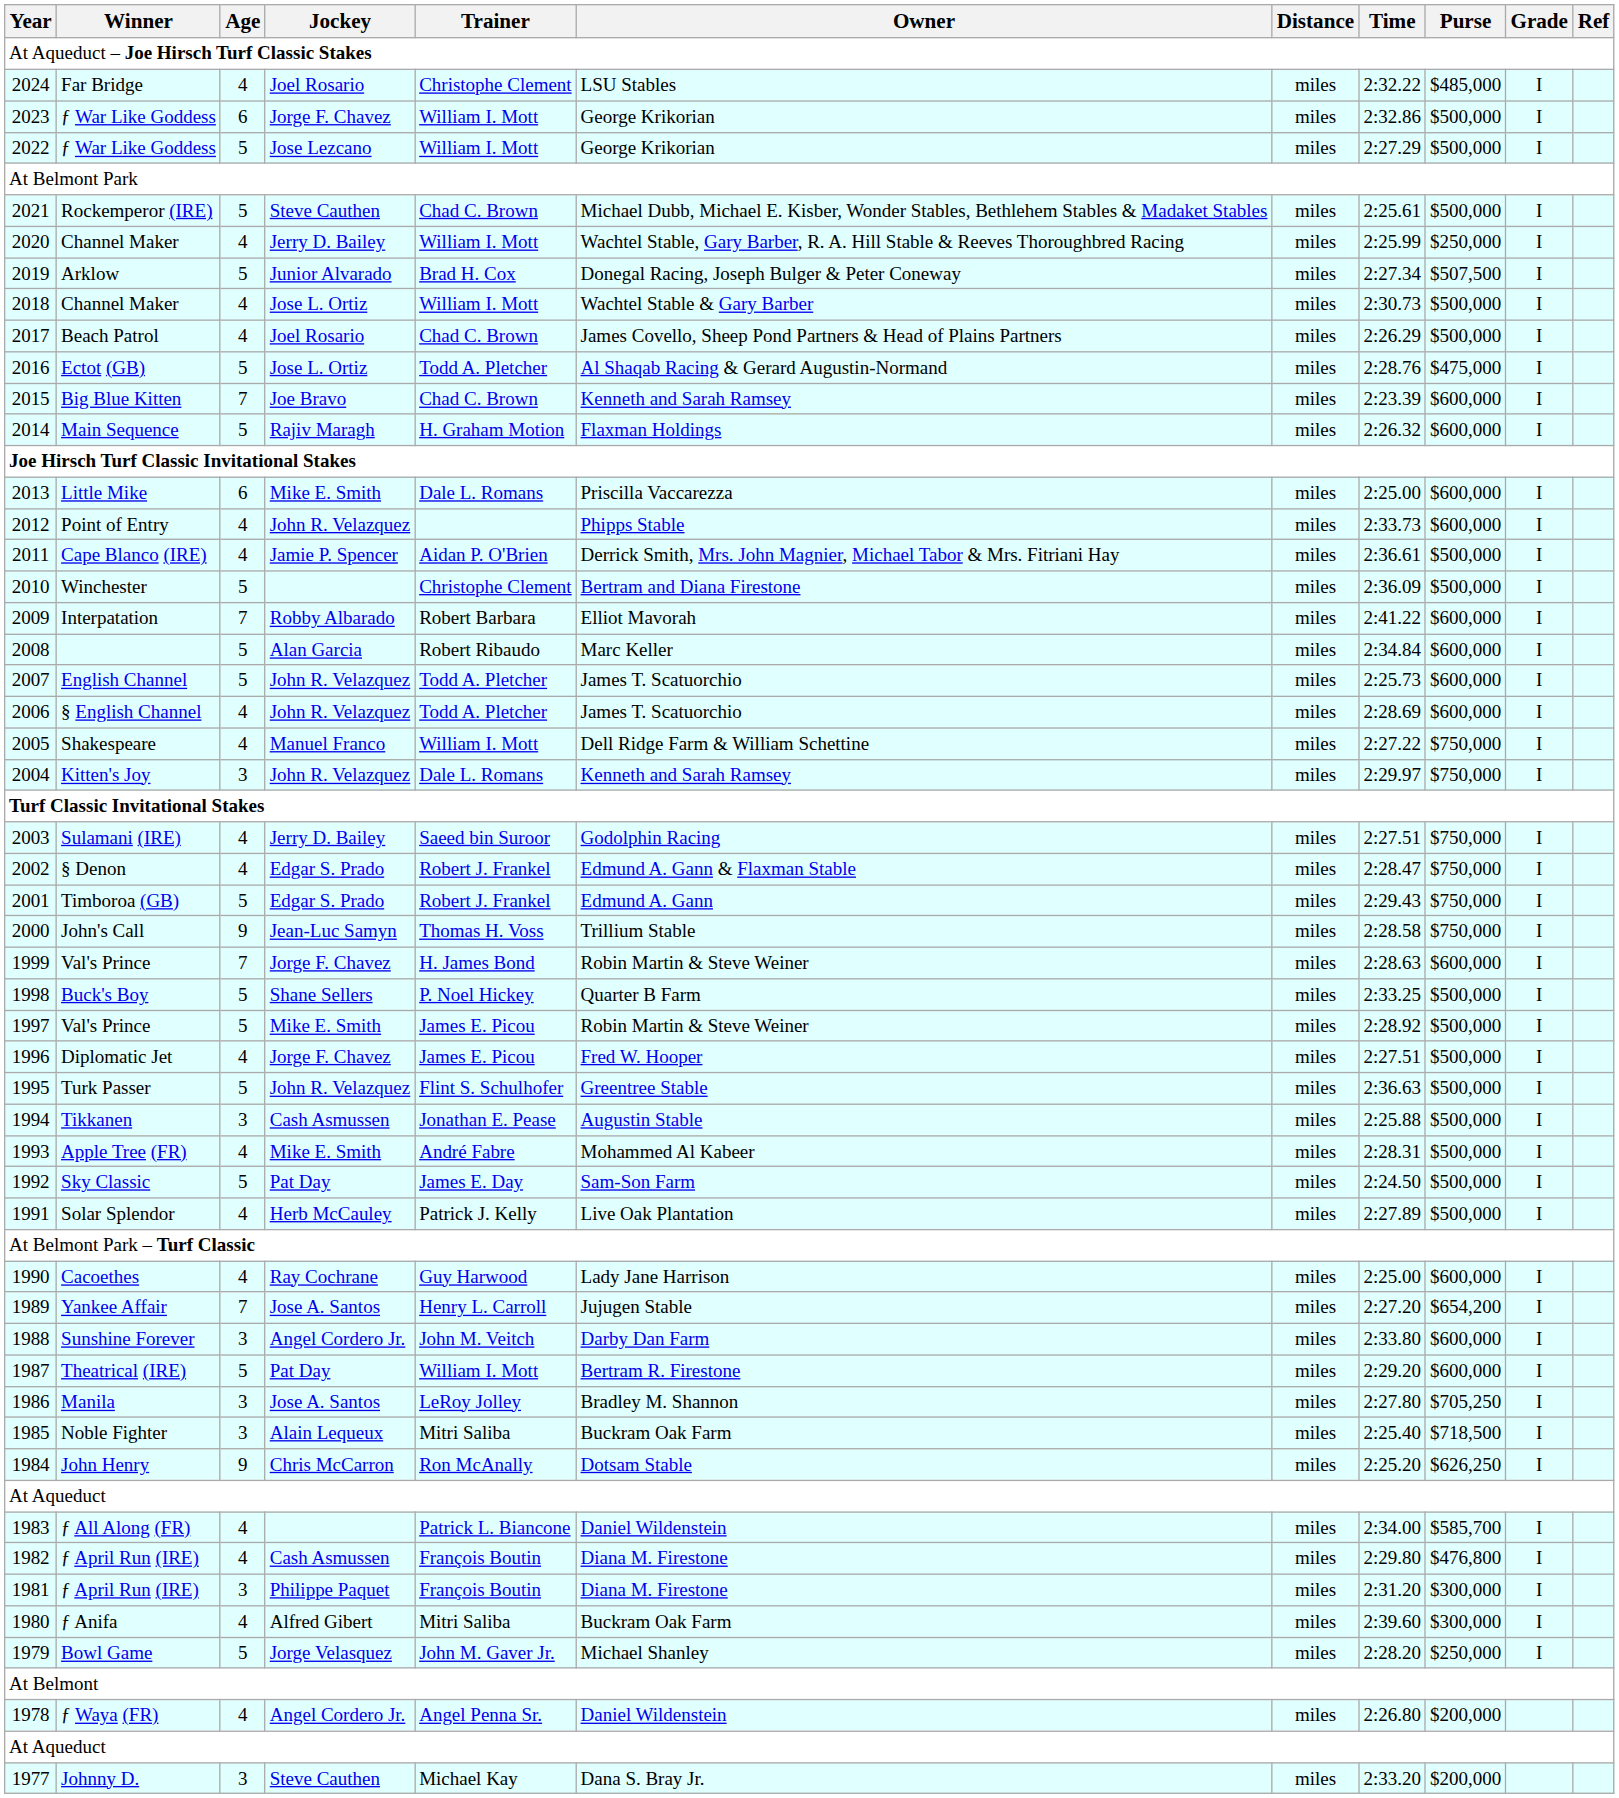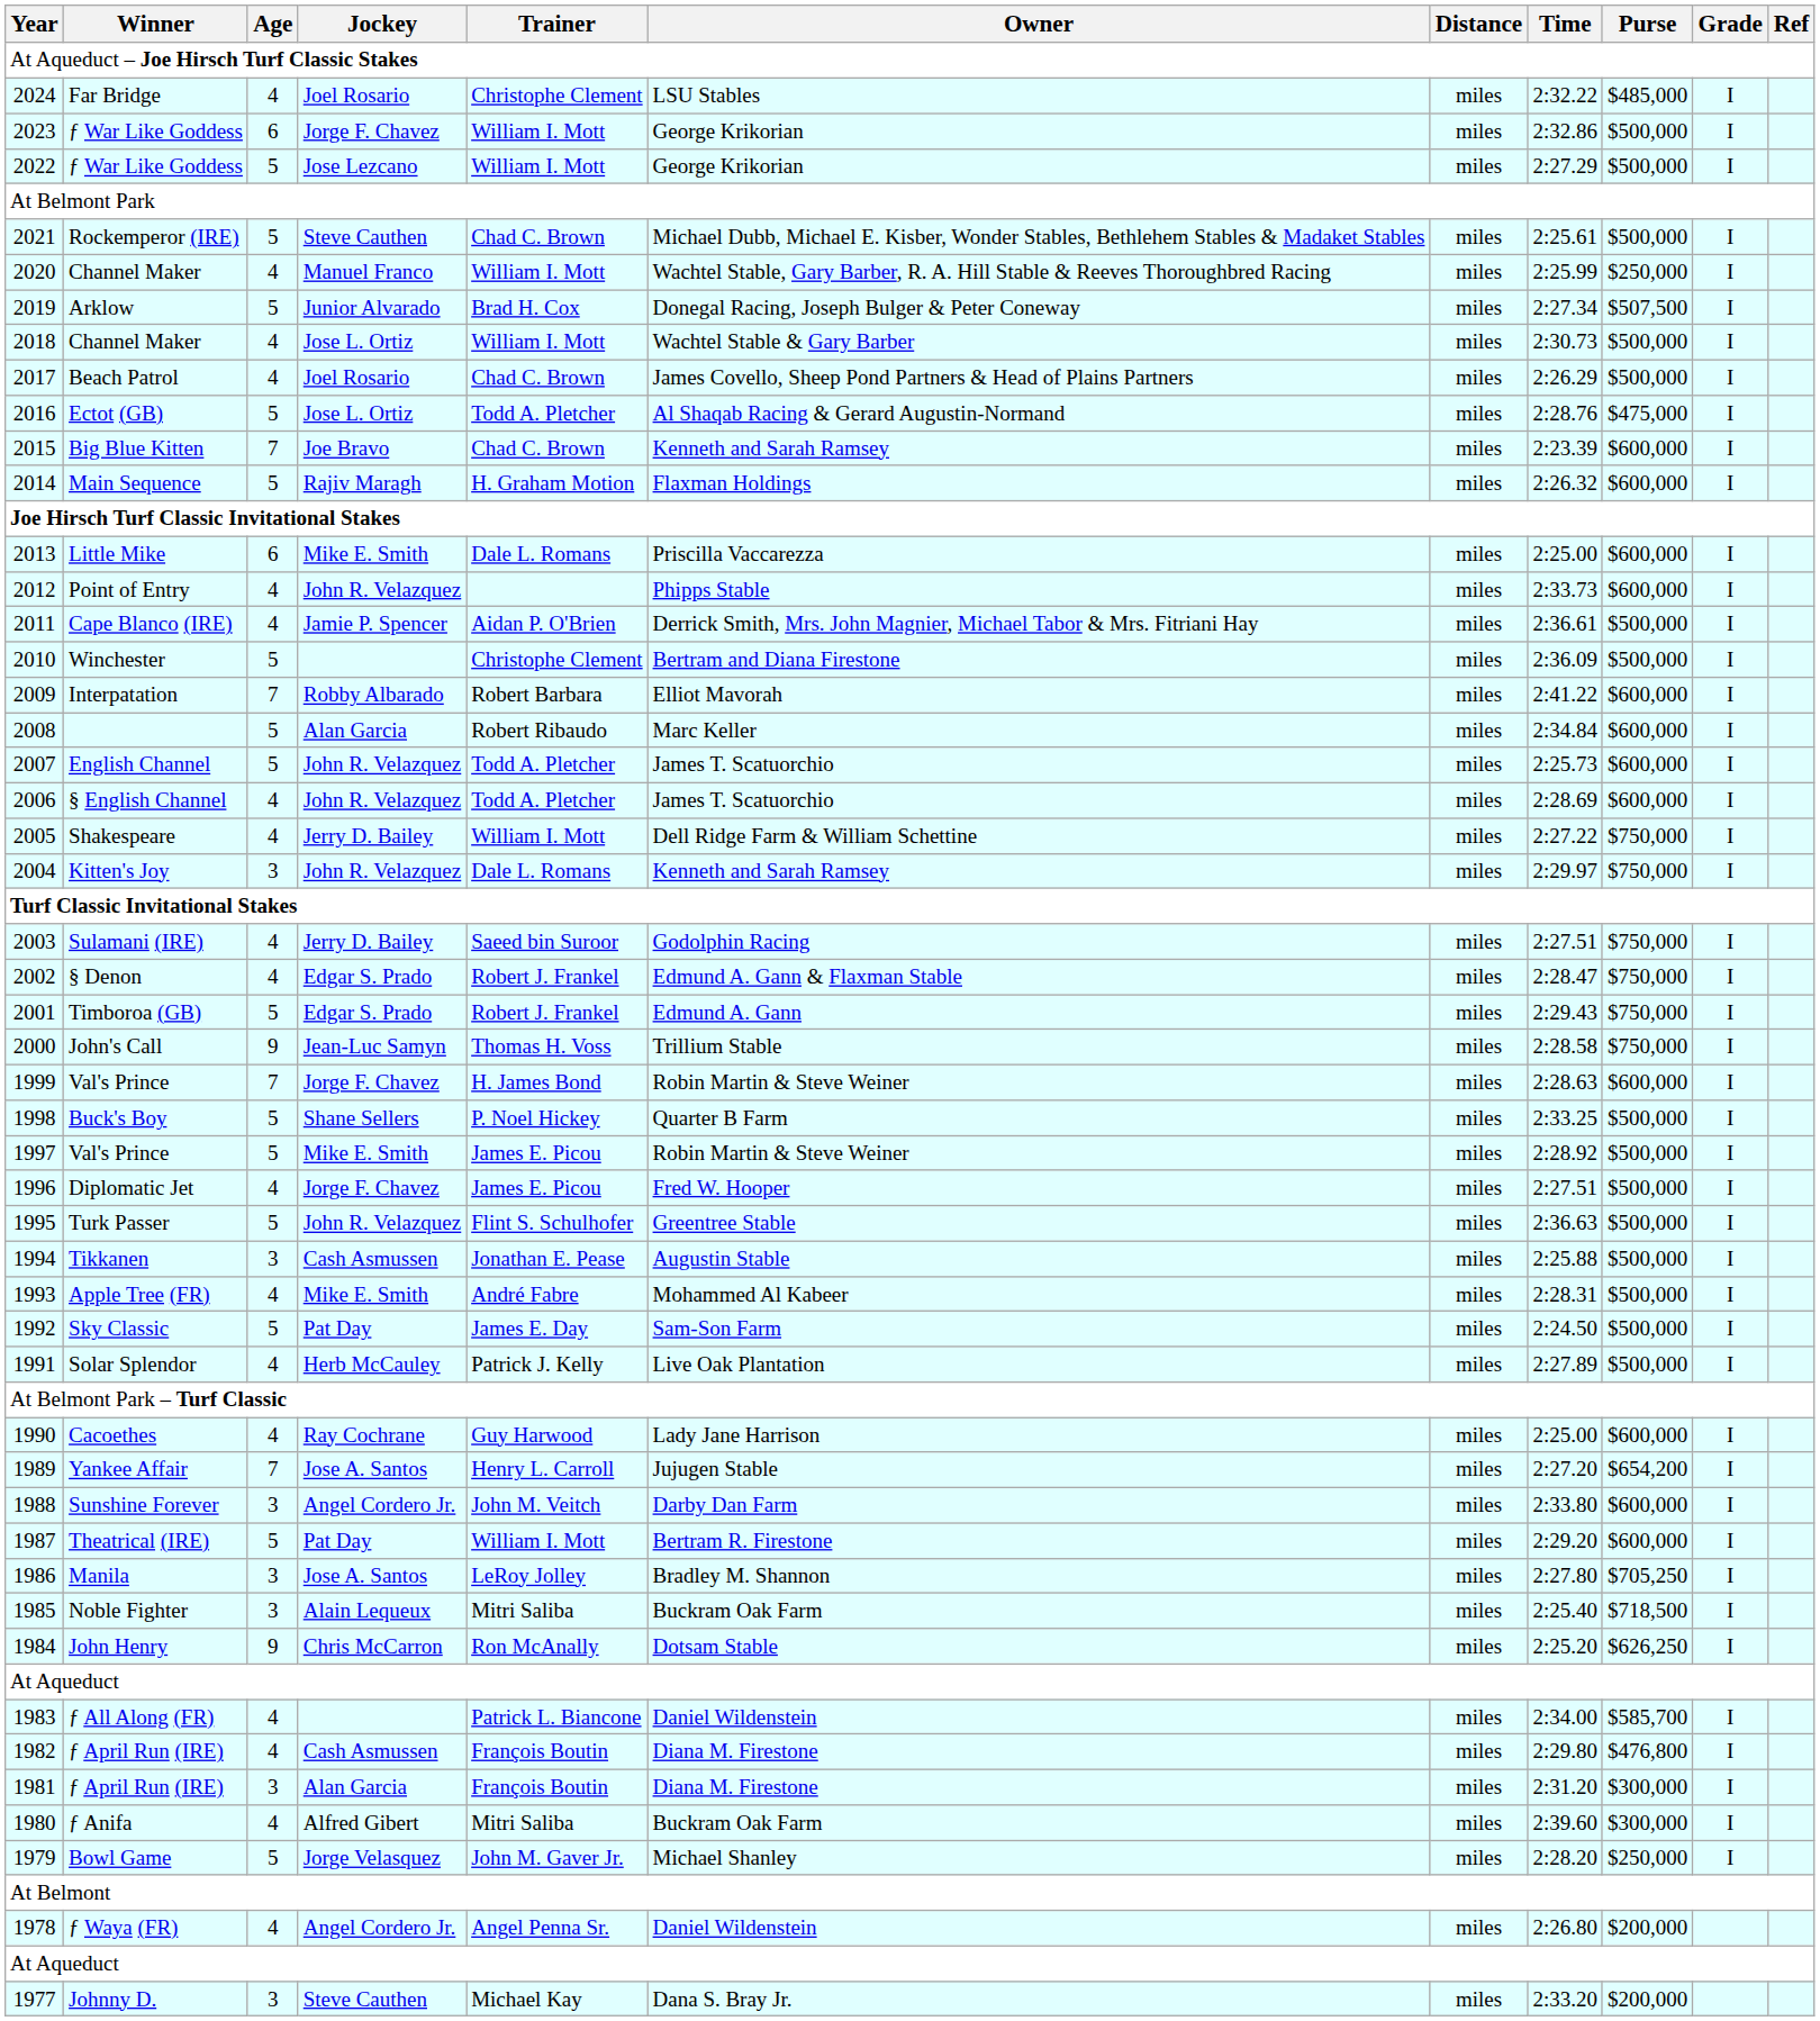2020 / Channel Maker | Jockey: Jerry D. Bailey -> Manuel Franco
Shakespeare | Jockey: Manuel Franco -> Jerry D. Bailey
1981 / ƒ April Run (IRE) | Jockey: Philippe Paquet -> Alan Garcia
